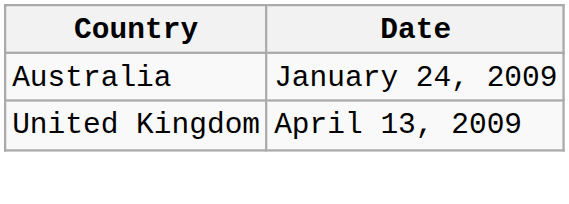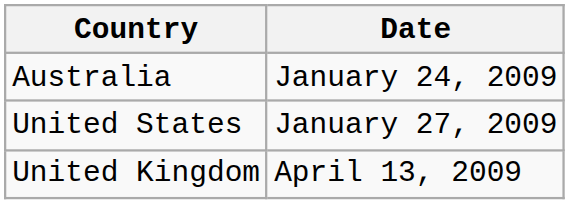+ row: United States | January 27, 2009
